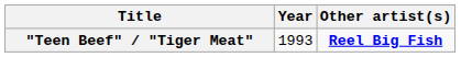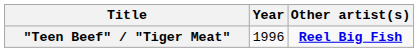"Teen Beef" / "Tiger Meat" | Year: 1993 -> 1996
